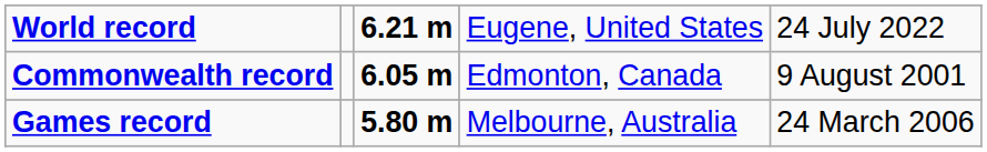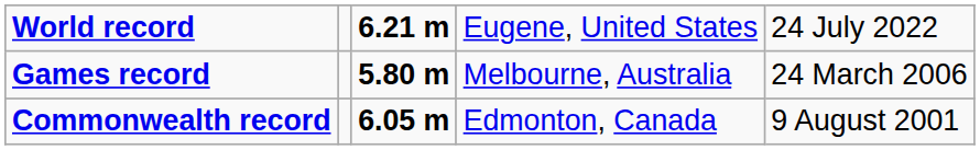rows swapped: Commonwealth record <-> Games record
